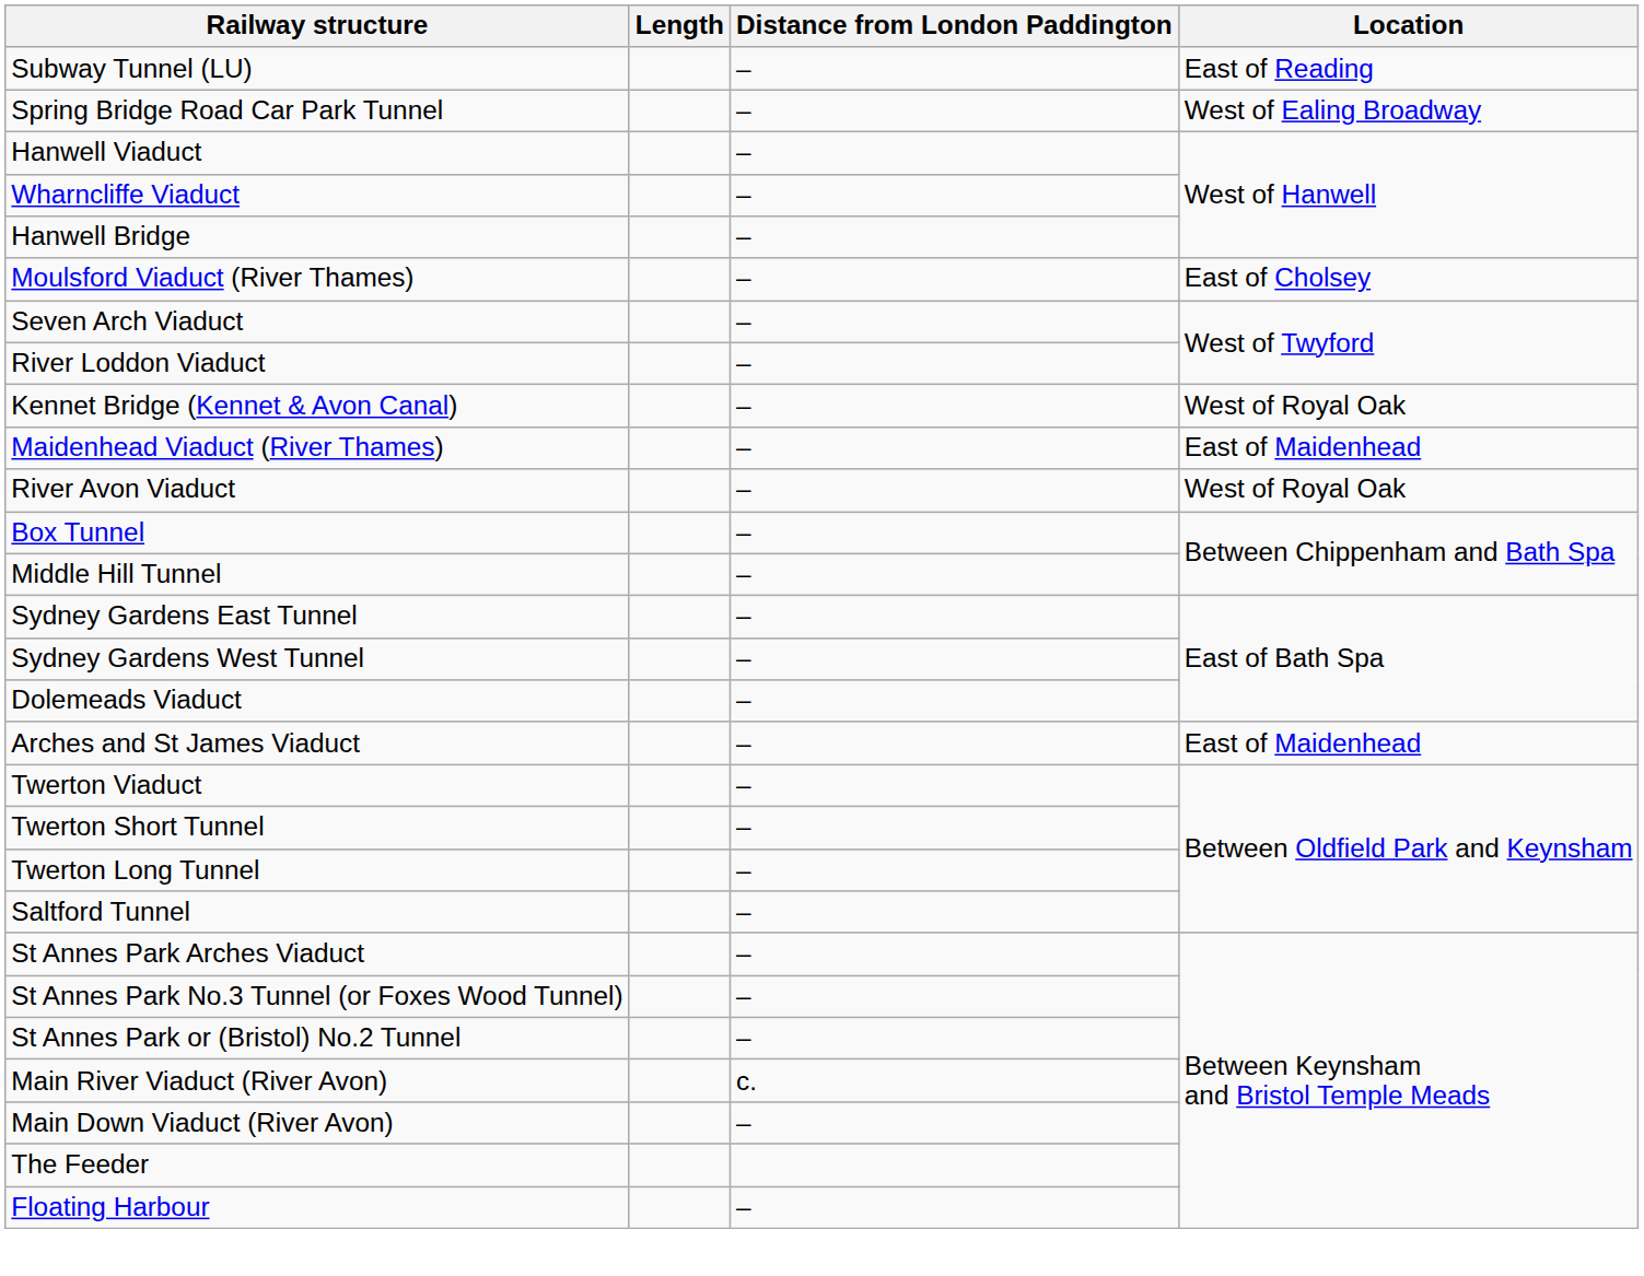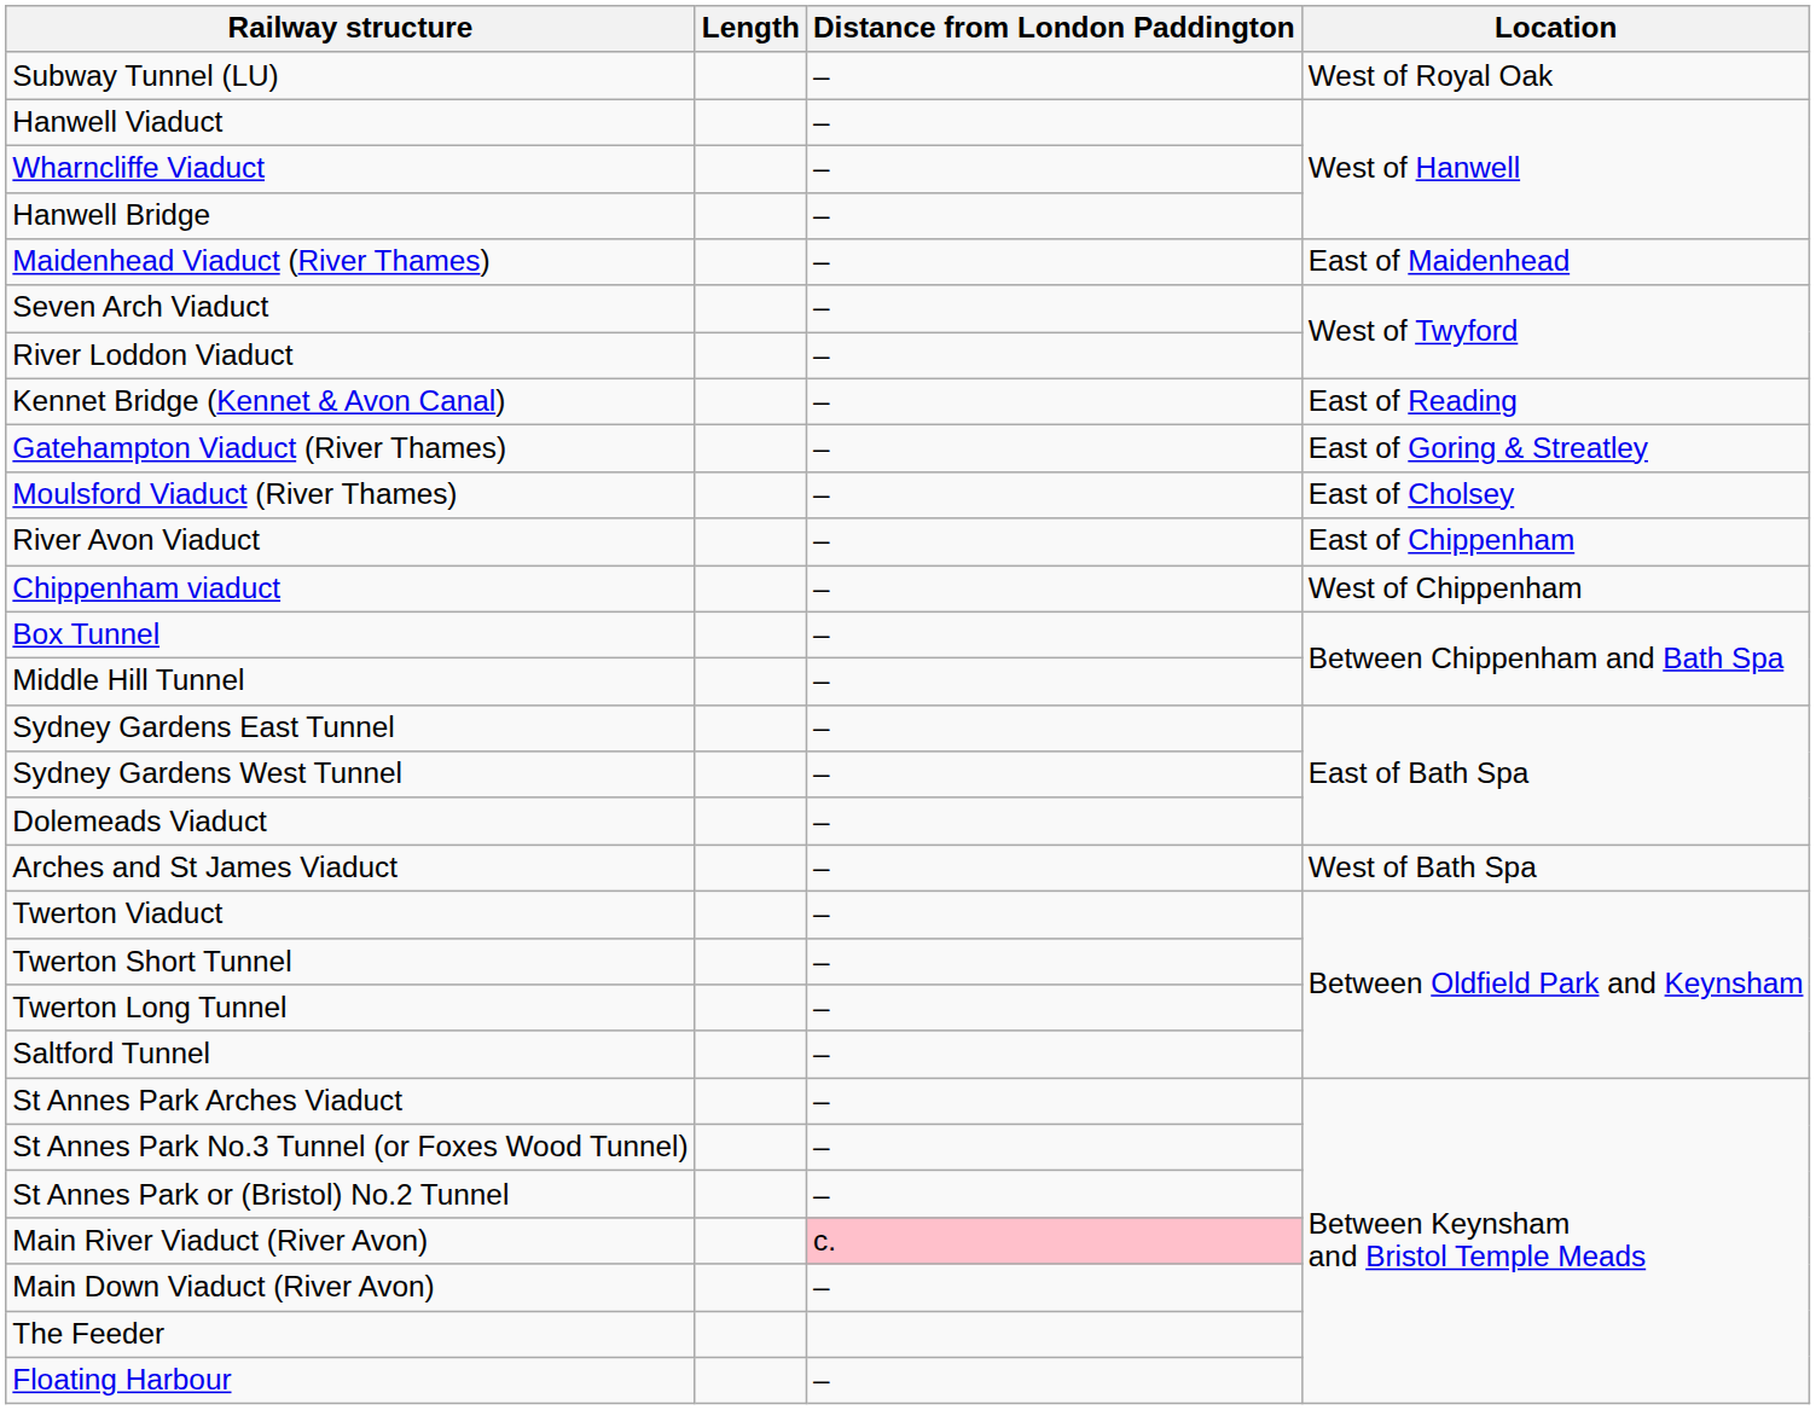Subway Tunnel (LU) | Location: East of Reading -> West of Royal Oak
- row: Spring Bridge Road Car Park Tunnel | – | West of Ealing Broadway
rows swapped: Maidenhead Viaduct (River Thames) <-> Moulsford Viaduct (River Thames)
Kennet Bridge (Kennet & Avon Canal) | Location: West of Royal Oak -> East of Reading
+ row: Gatehampton Viaduct (River Thames) | – | East of Goring & Streatley
River Avon Viaduct | Location: West of Royal Oak -> East of Chippenham
+ row: Chippenham viaduct | – | West of Chippenham
Arches and St James Viaduct | Location: East of Maidenhead -> West of Bath Spa
Main River Viaduct (River Avon) | Distance from London Paddington: no background -> pink background
